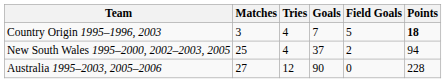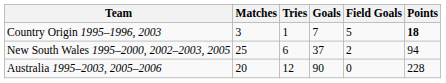Country Origin 1995–1996, 2003 | Tries: 4 -> 1
New South Wales 1995–2000, 2002–2003, 2005 | Tries: 4 -> 6
Australia 1995–2003, 2005–2006 | Matches: 27 -> 20
